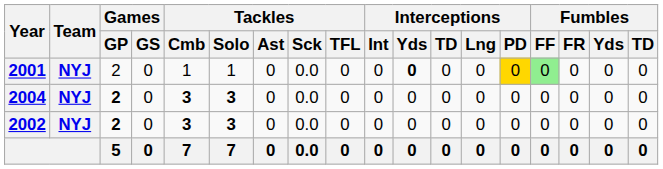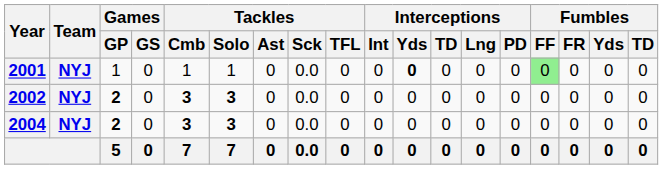2001 | Games / GP: 2 -> 1
2001 | Interceptions / PD: gold background -> no background
rows swapped: 2002 <-> 2004
